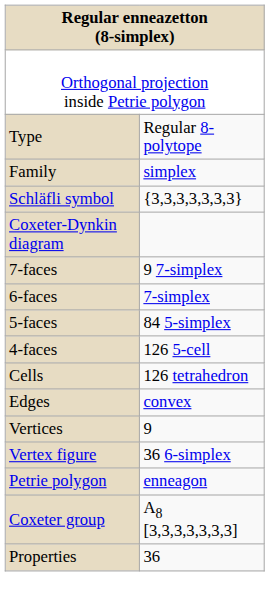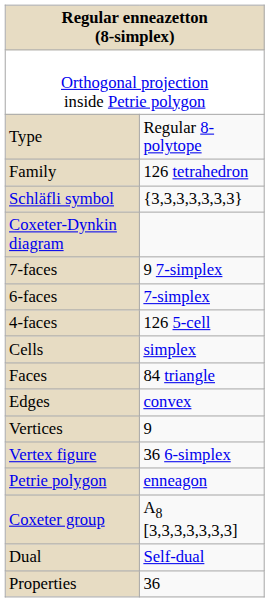Family | column 2: simplex -> 126 tetrahedron
- row: 5-faces | 84 5-simplex
Cells | column 2: 126 tetrahedron -> simplex
+ row: Faces | 84 triangle
+ row: Dual | Self-dual
